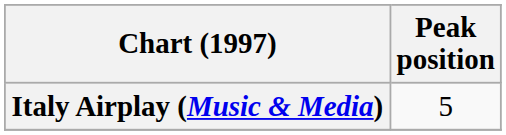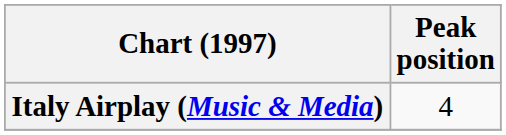Italy Airplay (Music & Media) | Peak position: 5 -> 4
